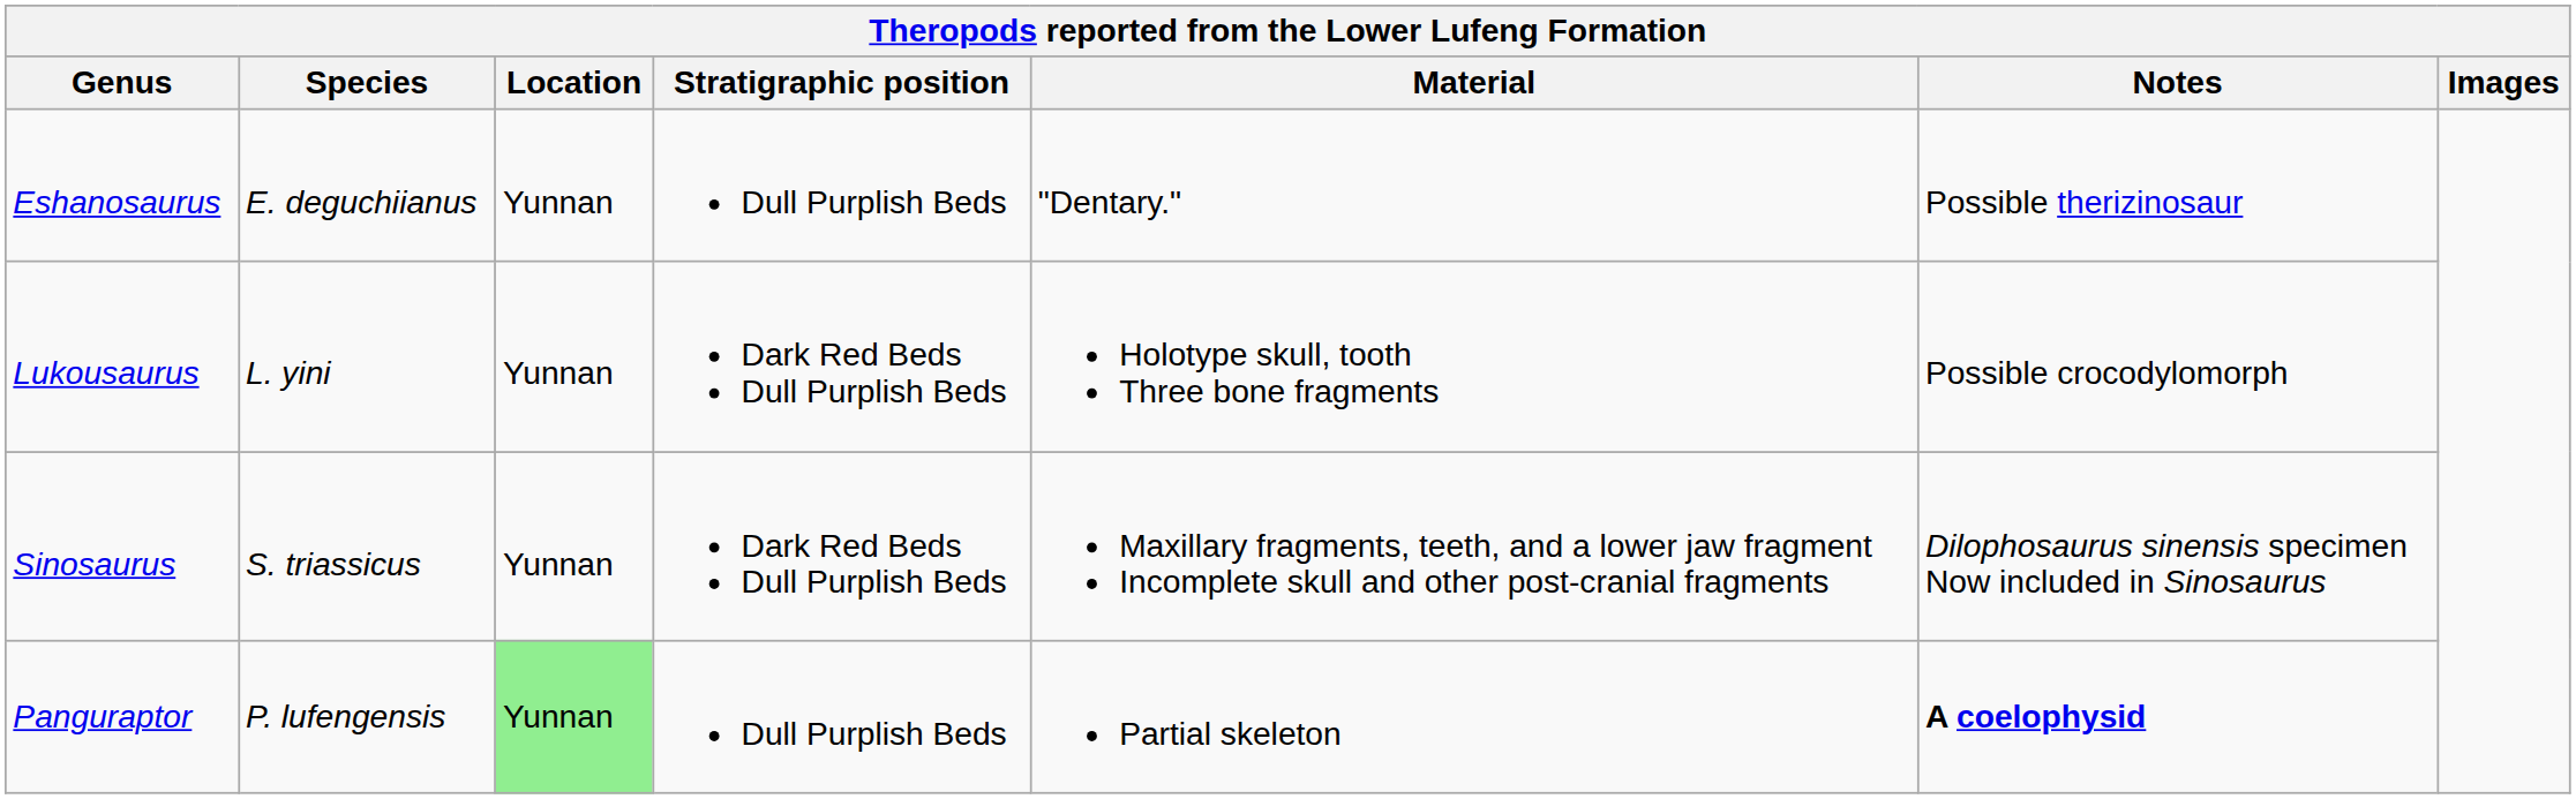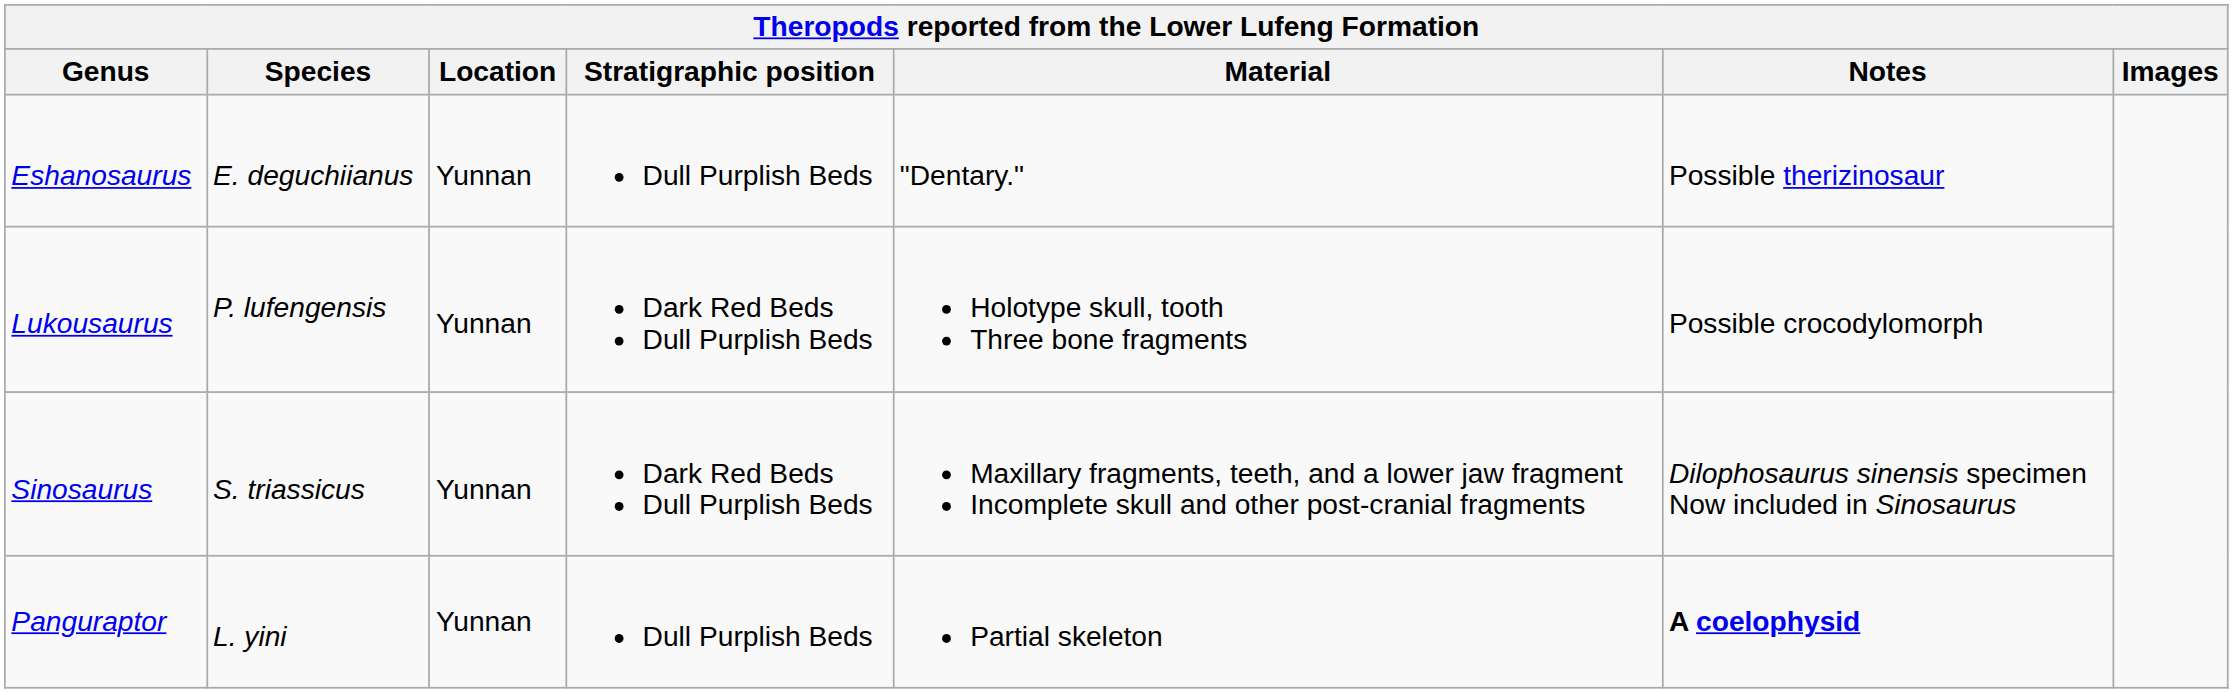Lukousaurus | Species: L. yini -> P. lufengensis
Panguraptor | Species: P. lufengensis -> L. yini
Panguraptor | Location: lightgreen background -> no background
